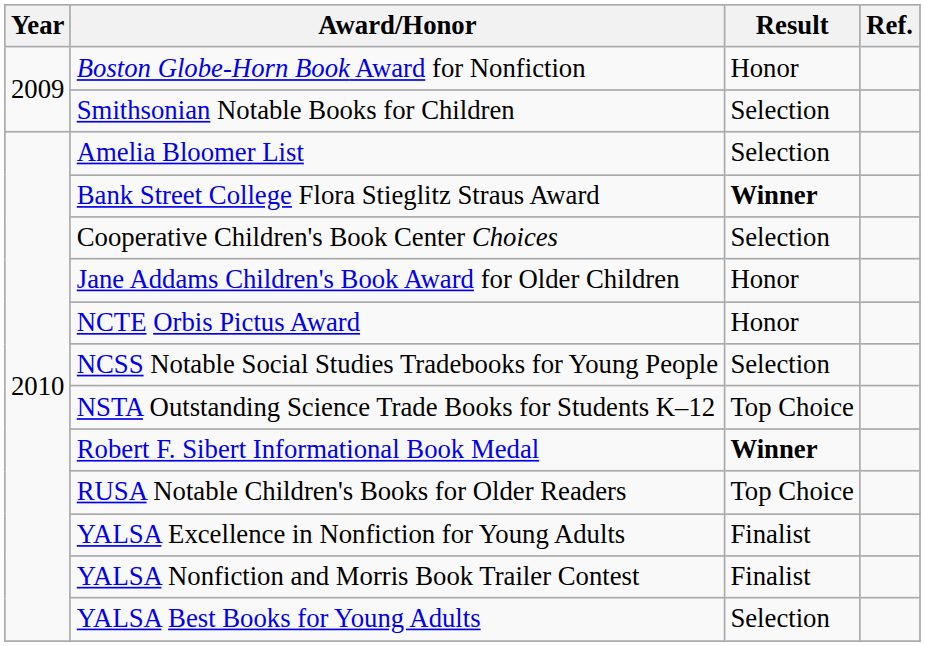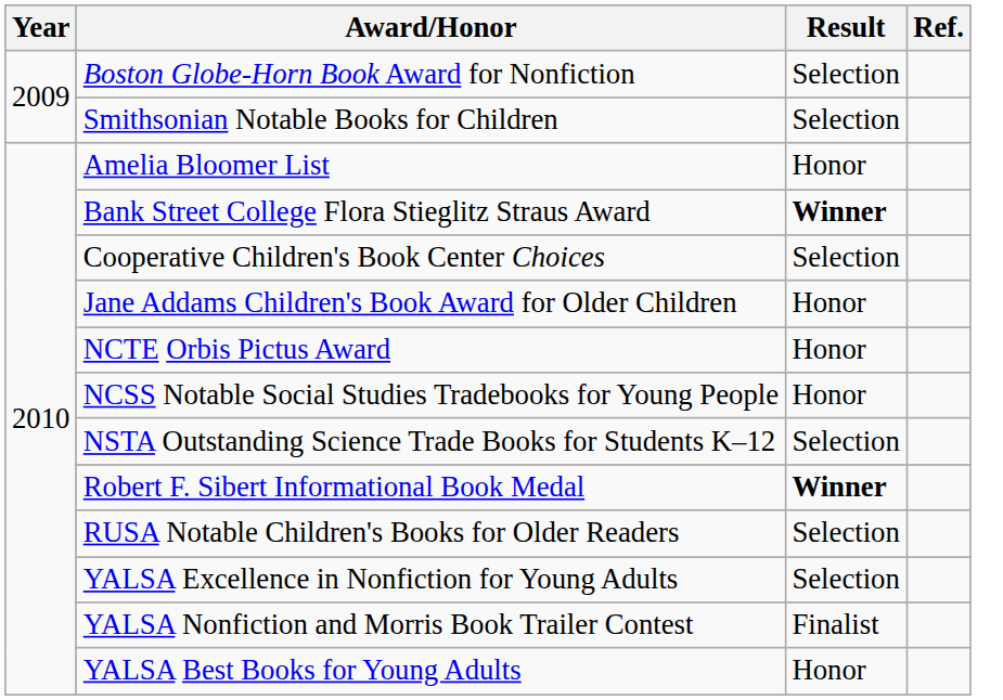Boston Globe-Horn Book Award for Nonfiction | Result: Honor -> Selection
Amelia Bloomer List | Result: Selection -> Honor
NCSS Notable Social Studies Tradebooks for Young People | Result: Selection -> Honor
NSTA Outstanding Science Trade Books for Students K–12 | Result: Top Choice -> Selection
RUSA Notable Children's Books for Older Readers | Result: Top Choice -> Selection
YALSA Excellence in Nonfiction for Young Adults | Result: Finalist -> Selection
YALSA Best Books for Young Adults | Result: Selection -> Honor
